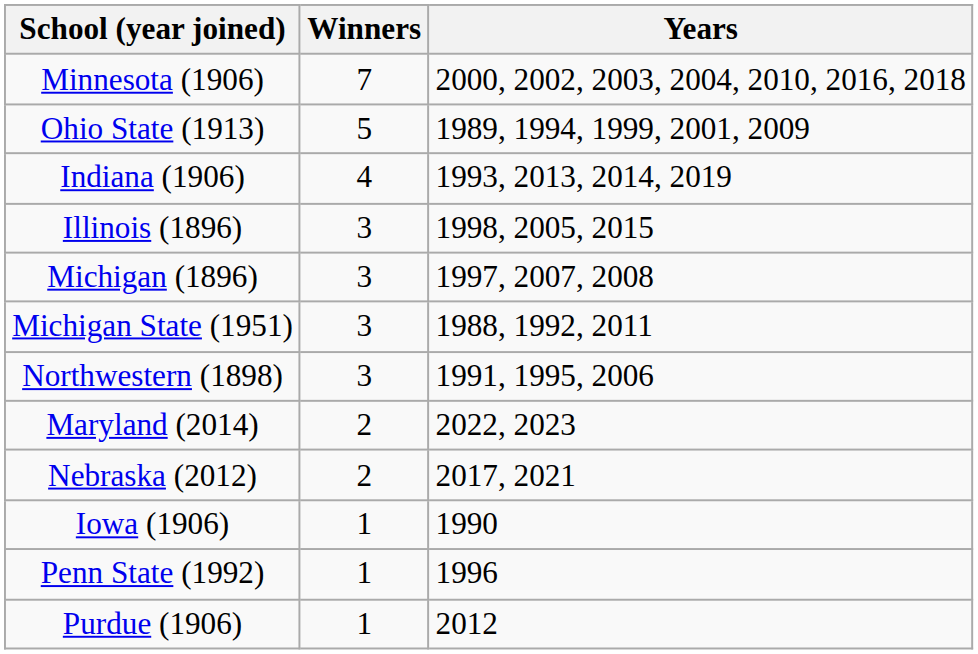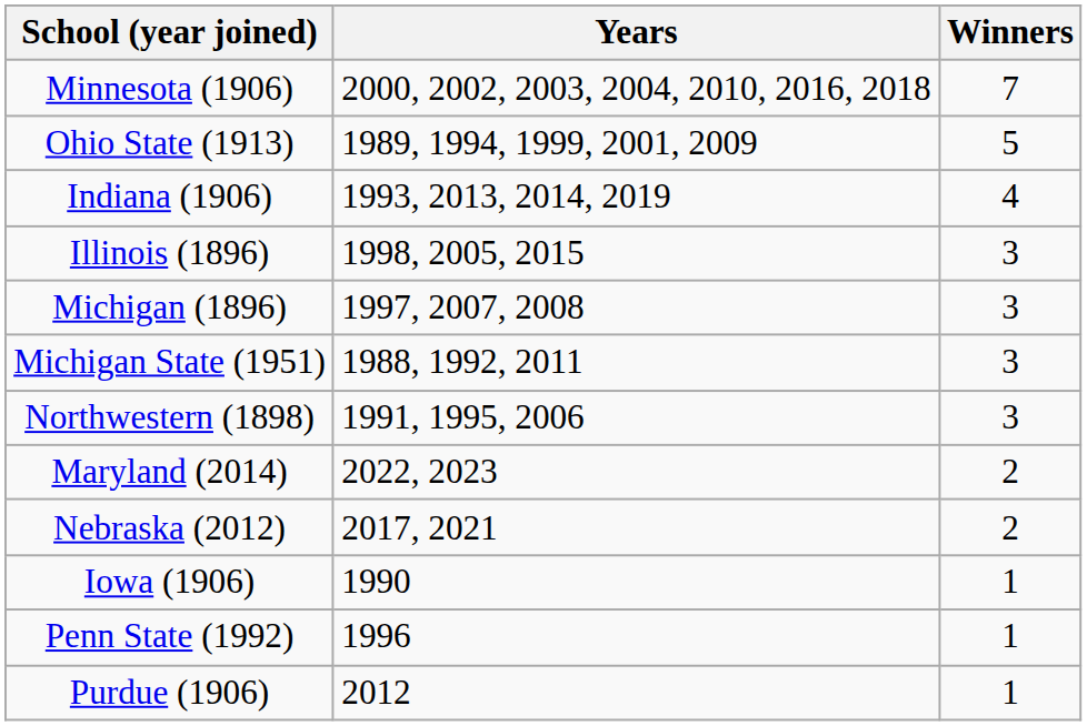columns swapped: Winners <-> Years
